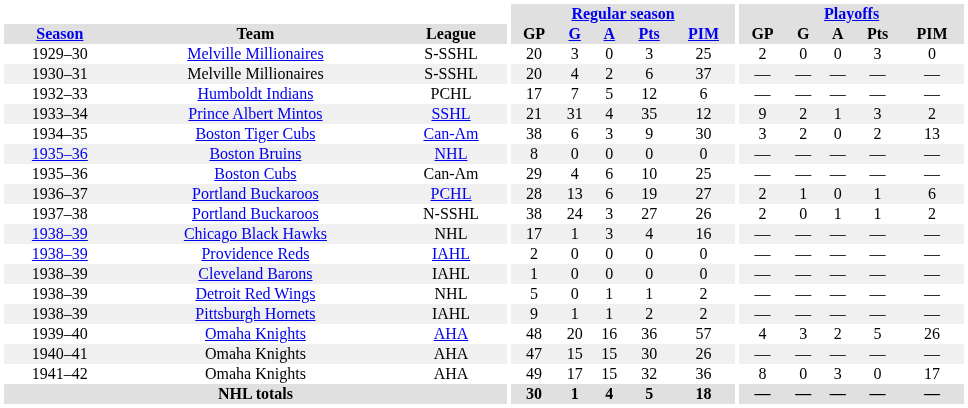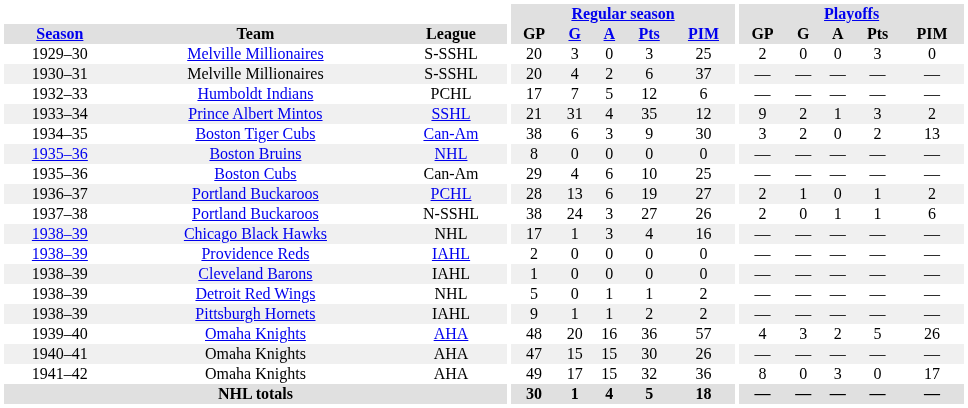1936–37 / Portland Buckaroos | Playoffs / PIM: 6 -> 2
1937–38 / Portland Buckaroos | Playoffs / PIM: 2 -> 6
